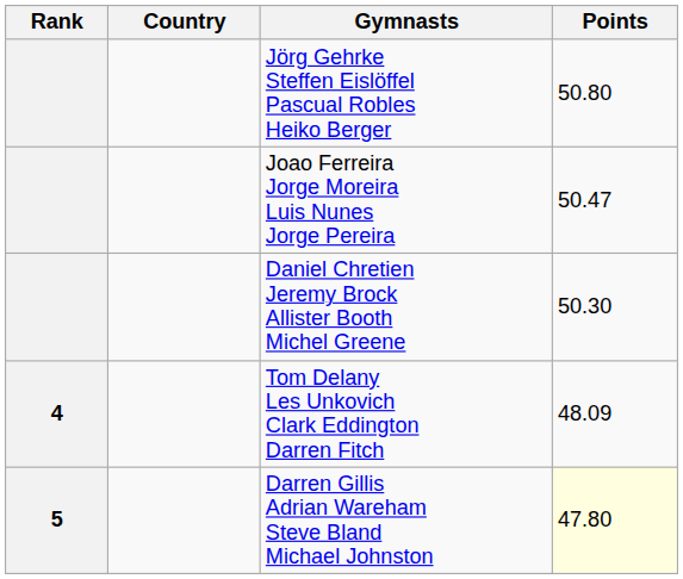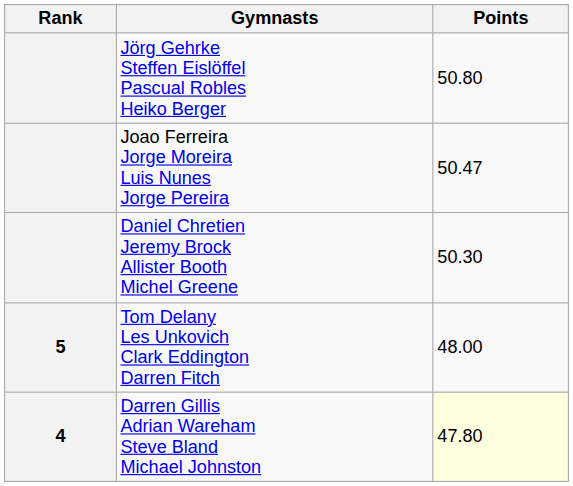- column: Country
Tom Delany Les Unkovich Clark Eddington Darren Fitch | Rank: 4 -> 5
Tom Delany Les Unkovich Clark Eddington Darren Fitch | Points: 48.09 -> 48.00
Darren Gillis Adrian Wareham Steve Bland Michael Johnston | Rank: 5 -> 4
